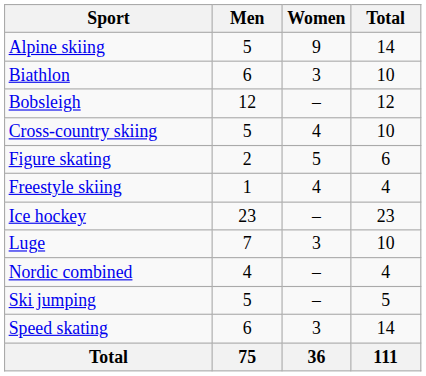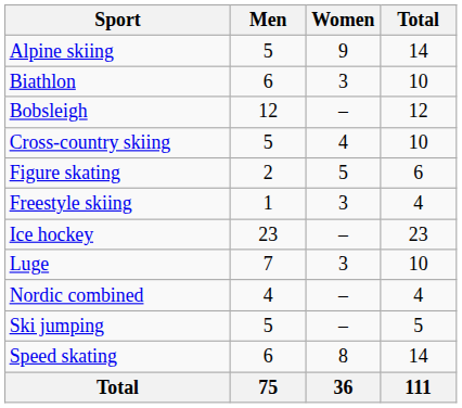Freestyle skiing | Women: 4 -> 3
Speed skating | Women: 3 -> 8
